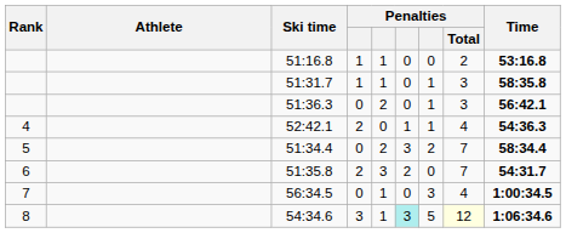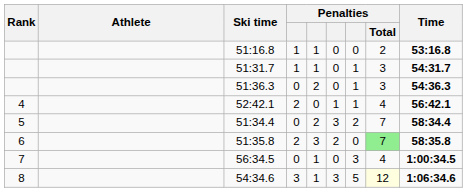51:31.7 | Time: 58:35.8 -> 54:31.7
51:36.3 | Time: 56:42.1 -> 54:36.3
52:42.1 | Time: 54:36.3 -> 56:42.1
51:35.8 | Penalties / Total: no background -> lightgreen background
51:35.8 | Time: 54:31.7 -> 58:35.8
54:34.6 | column 6: paleturquoise background -> no background
